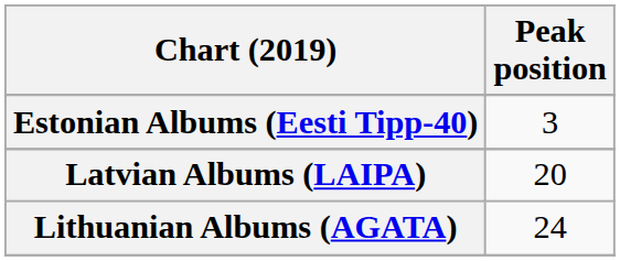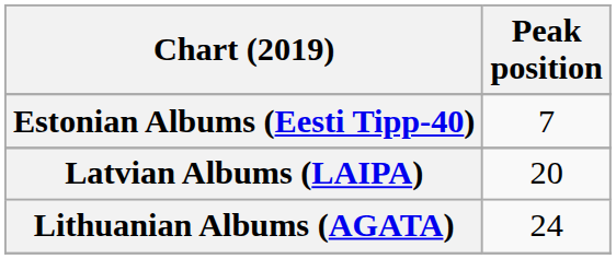Estonian Albums (Eesti Tipp-40) | Peak position: 3 -> 7
